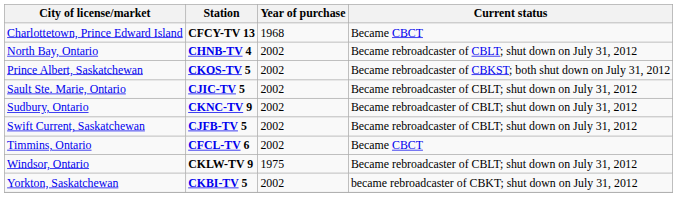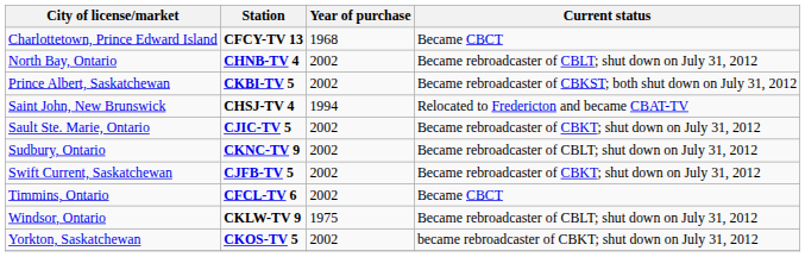Prince Albert, Saskatchewan | Station: CKOS-TV 5 -> CKBI-TV 5
+ row: Saint John, New Brunswick | CHSJ-TV 4 | 1994 | Relocated to Fredericton and became CBAT-TV
Sault Ste. Marie, Ontario | Current status: Became rebroadcaster of CBLT; shut down on July 31, 2012 -> Became rebroadcaster of CBKT; shut down on July 31, 2012
Swift Current, Saskatchewan | Current status: Became rebroadcaster of CBLT; shut down on July 31, 2012 -> Became rebroadcaster of CBKT; shut down on July 31, 2012
Yorkton, Saskatchewan | Station: CKBI-TV 5 -> CKOS-TV 5
